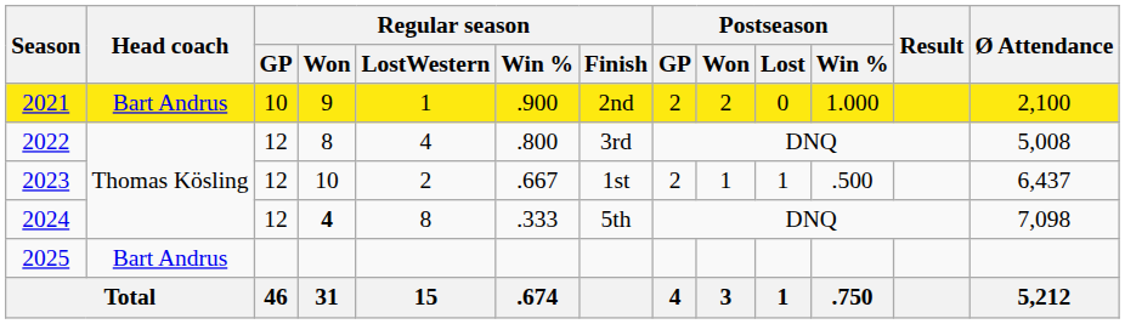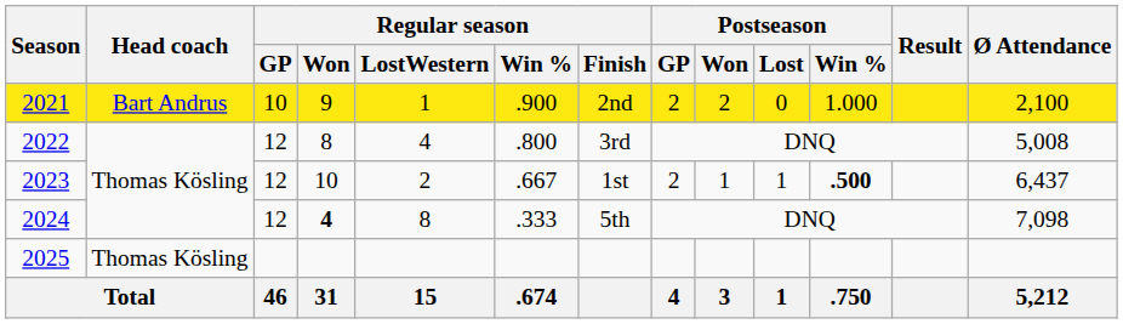2023 | Postseason / Win %: normal -> bold
2025 | Head coach: Bart Andrus -> Thomas Kösling
